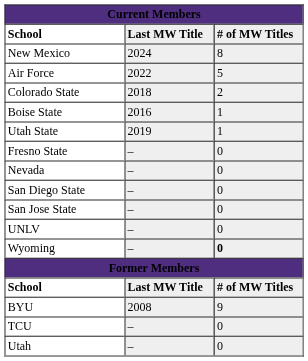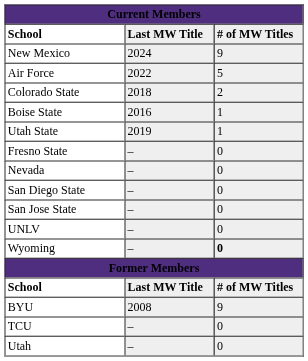New Mexico | column 3: 8 -> 9
